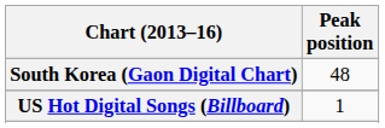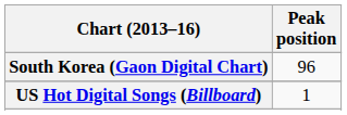South Korea (Gaon Digital Chart) | Peak position: 48 -> 96
